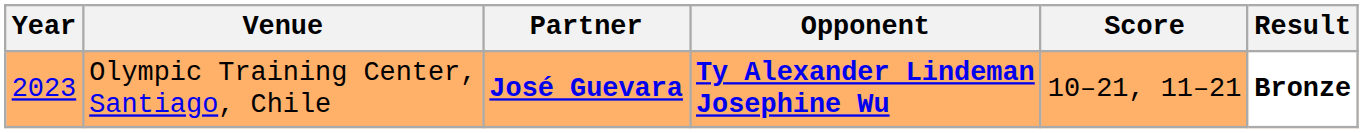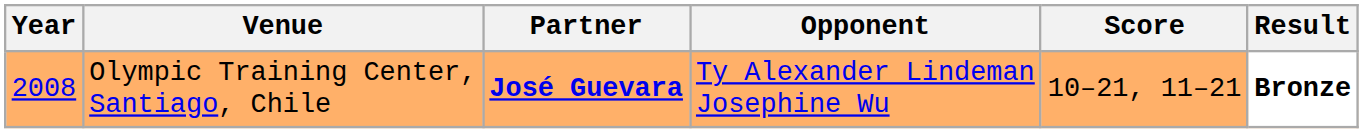Olympic Training Center, Santiago, Chile | Year: 2023 -> 2008
Olympic Training Center, Santiago, Chile | Opponent: bold -> normal
